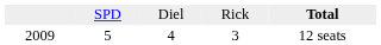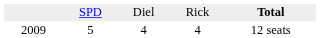2009 | column 4: 3 -> 4
